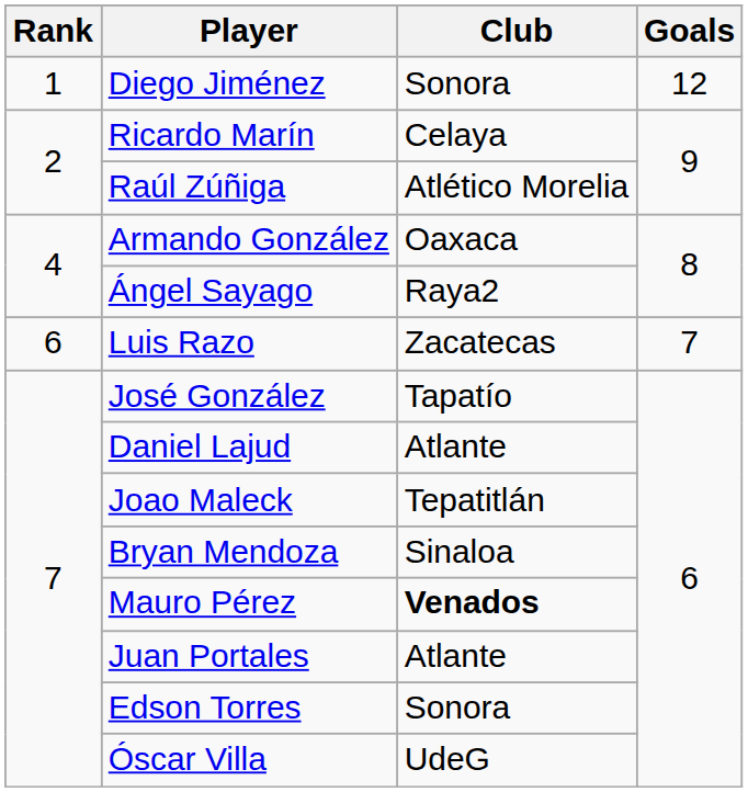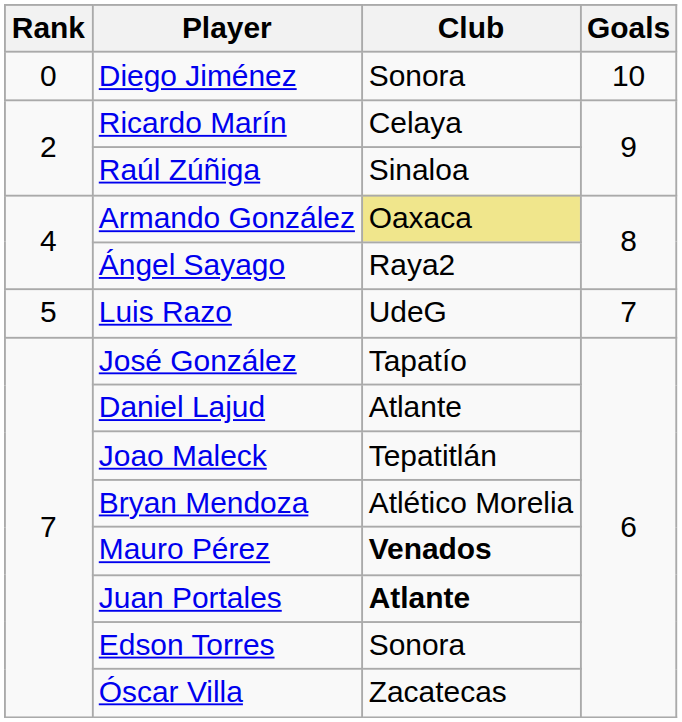Diego Jiménez | Rank: 1 -> 0
Diego Jiménez | Goals: 12 -> 10
Raúl Zúñiga | Club: Atlético Morelia -> Sinaloa
Armando González | Club: no background -> khaki background
Luis Razo | Rank: 6 -> 5
Luis Razo | Club: Zacatecas -> UdeG
Bryan Mendoza | Club: Sinaloa -> Atlético Morelia
Juan Portales | Club: normal -> bold
Óscar Villa | Club: UdeG -> Zacatecas
